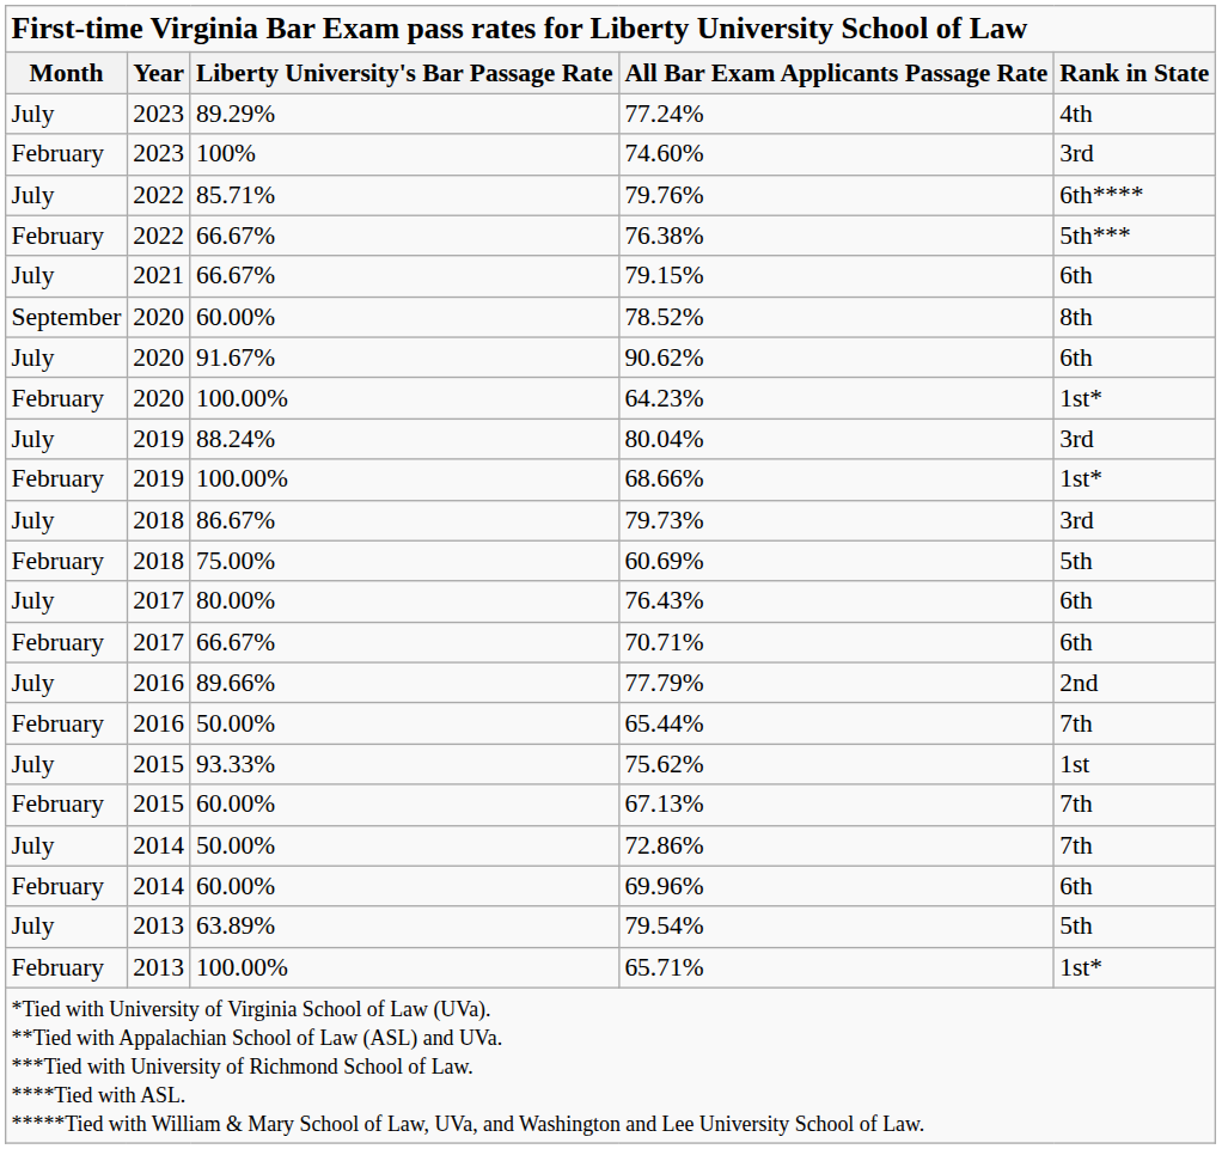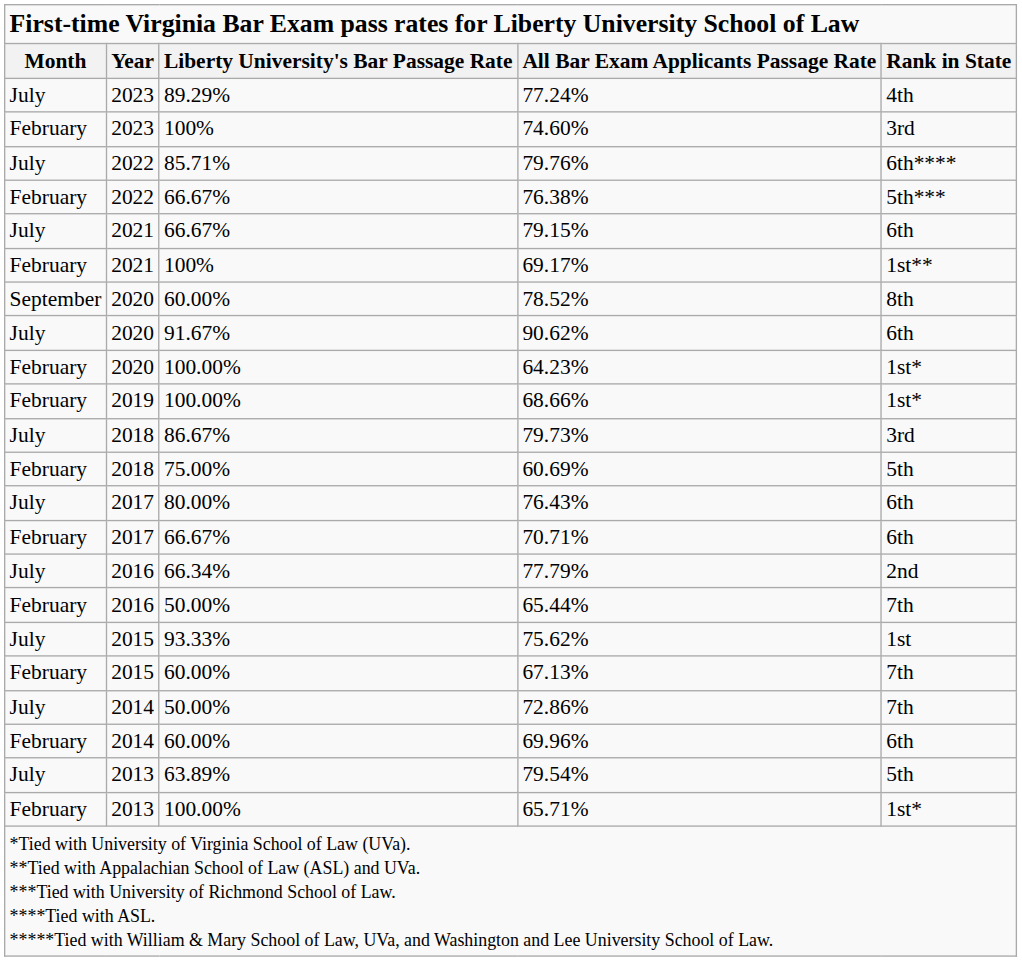+ row: February | 2021 | 100% | 69.17% | 1st**
- row: July | 2019 | 88.24% | 80.04% | 3rd
77.79% | Liberty University's Bar Passage Rate: 89.66% -> 66.34%
